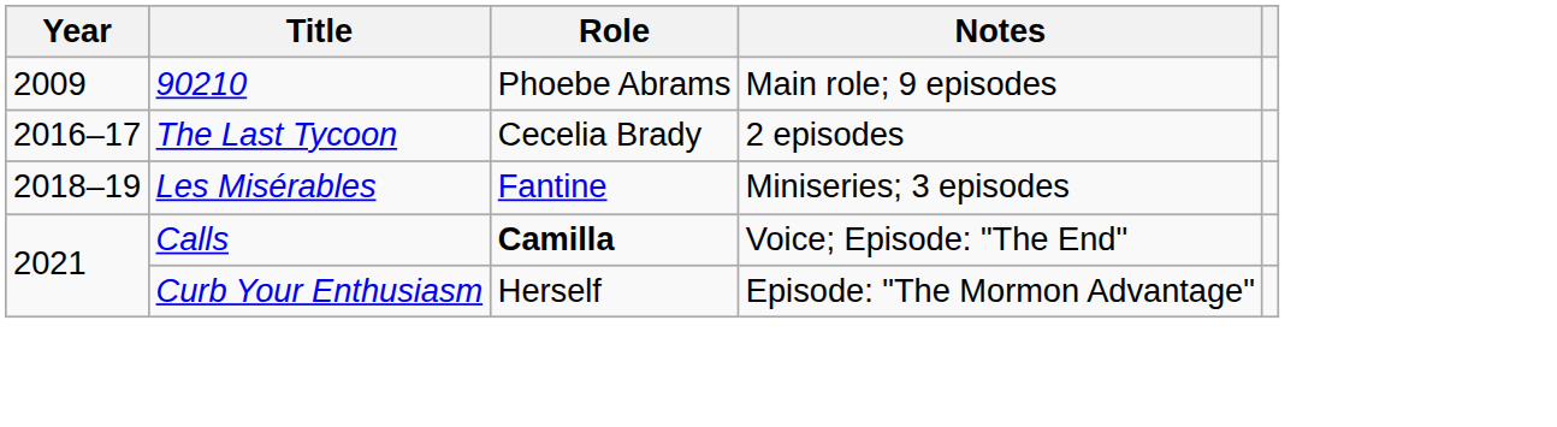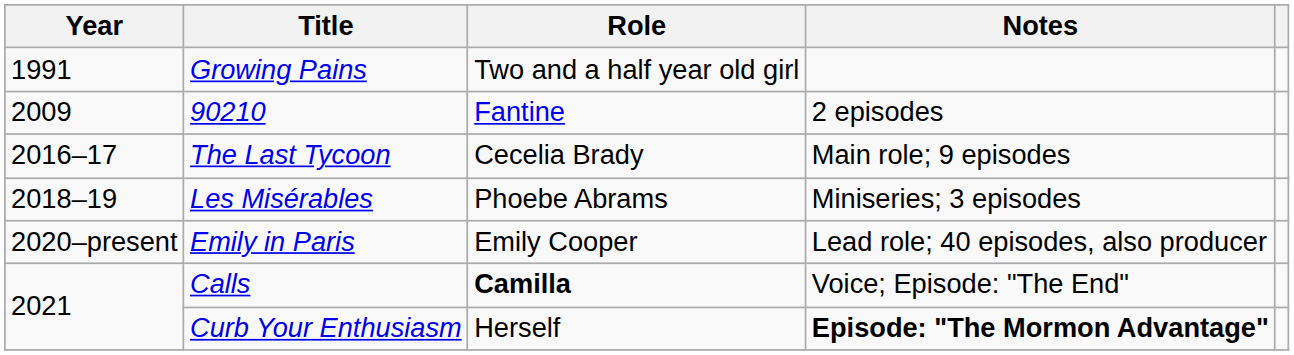+ row: 1991 | Growing Pains | Two and a half year old girl
90210 | Role: Phoebe Abrams -> Fantine
90210 | Notes: Main role; 9 episodes -> 2 episodes
The Last Tycoon | Notes: 2 episodes -> Main role; 9 episodes
Les Misérables | Role: Fantine -> Phoebe Abrams
+ row: 2020–present | Emily in Paris | Emily Cooper | Lead role; 40 episodes, also producer
Curb Your Enthusiasm | Notes: normal -> bold
